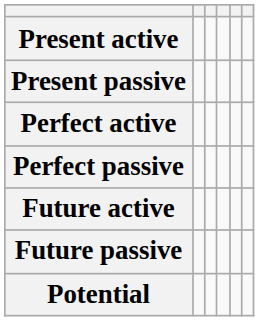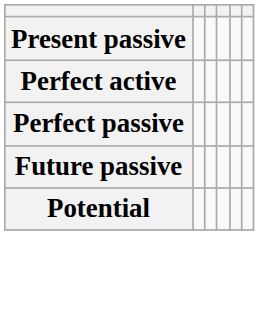- row: Present active
- row: Future active
